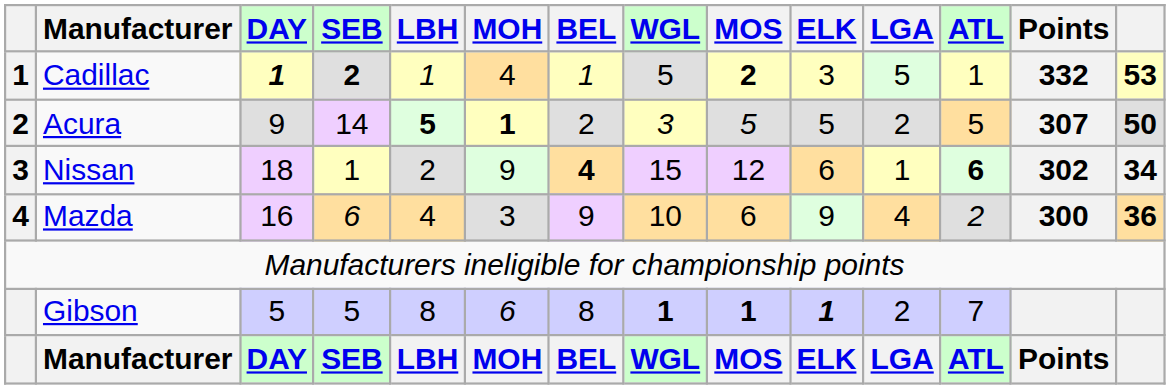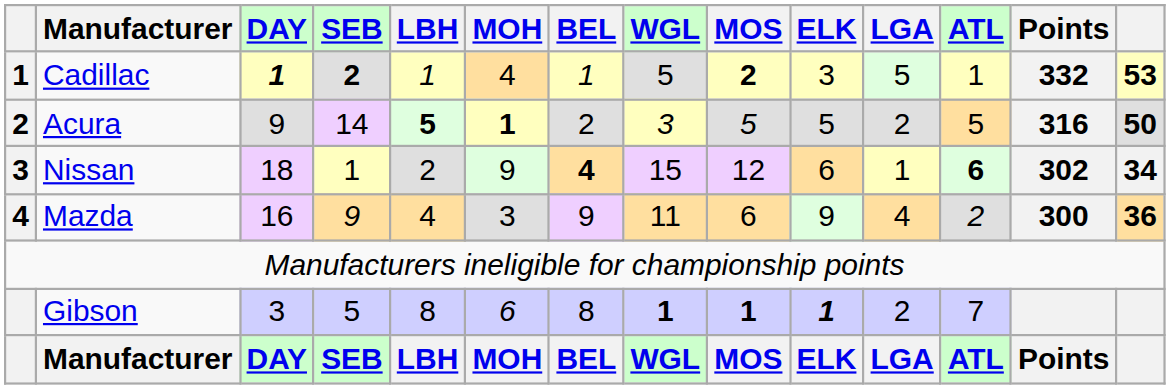Acura | Points: 307 -> 316
Mazda | SEB: 6 -> 9
Mazda | WGL: 10 -> 11
Gibson | DAY: 5 -> 3
